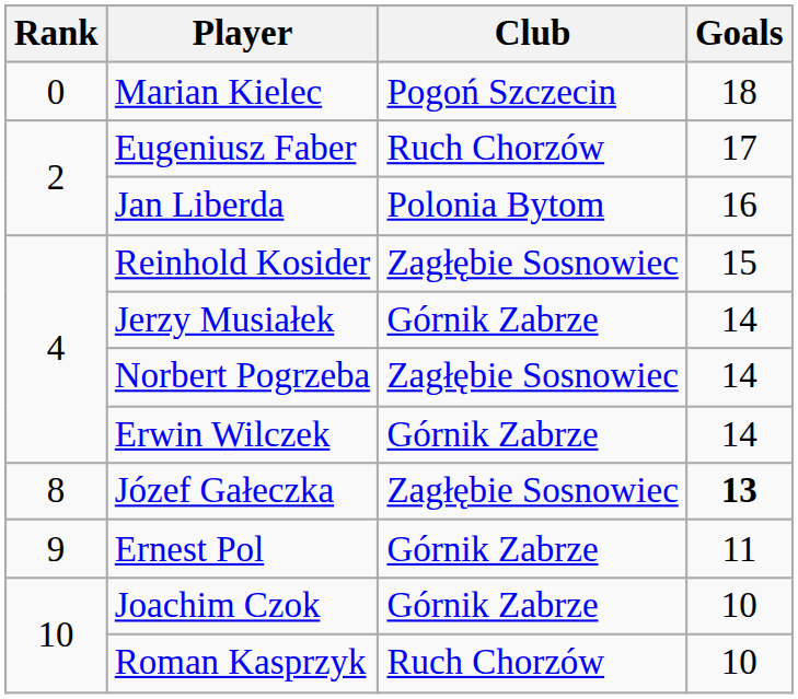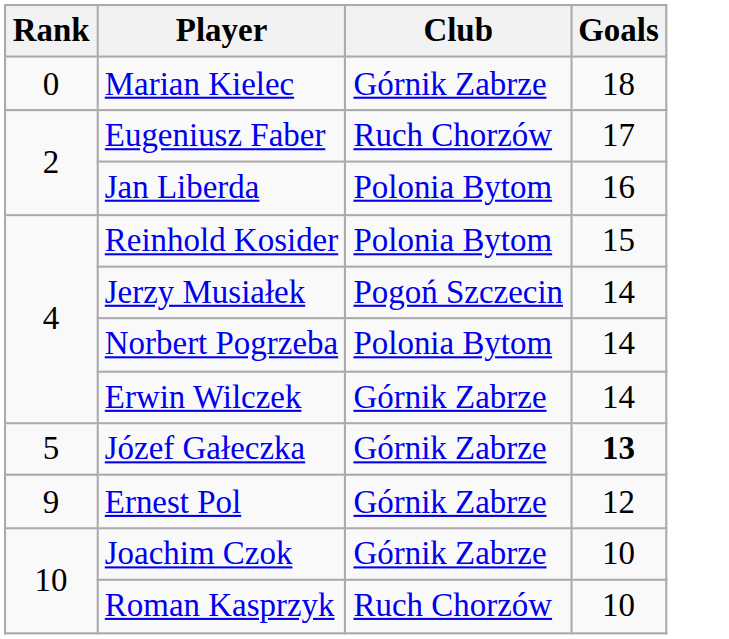Marian Kielec | Club: Pogoń Szczecin -> Górnik Zabrze
Reinhold Kosider | Club: Zagłębie Sosnowiec -> Polonia Bytom
Jerzy Musiałek | Club: Górnik Zabrze -> Pogoń Szczecin
Norbert Pogrzeba | Club: Zagłębie Sosnowiec -> Polonia Bytom
Józef Gałeczka | Rank: 8 -> 5
Józef Gałeczka | Club: Zagłębie Sosnowiec -> Górnik Zabrze
Ernest Pol | Goals: 11 -> 12
